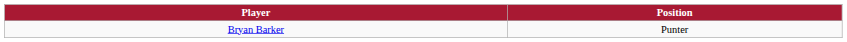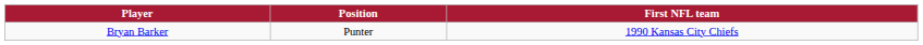+ column: First NFL team | 1990 Kansas City Chiefs
